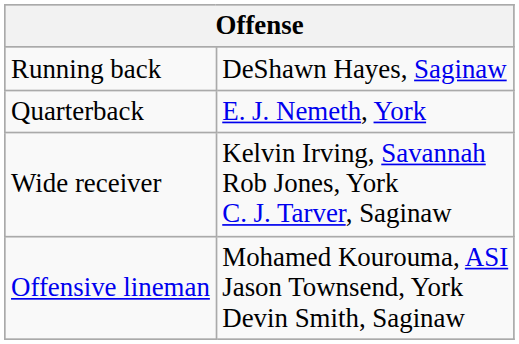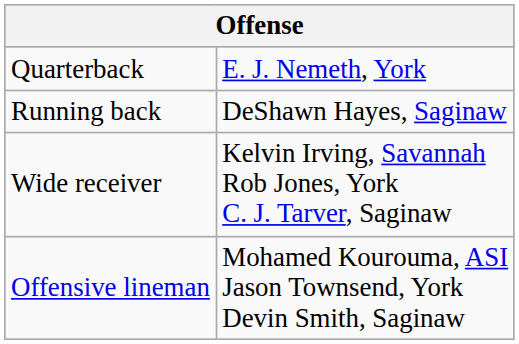rows swapped: Quarterback <-> Running back
